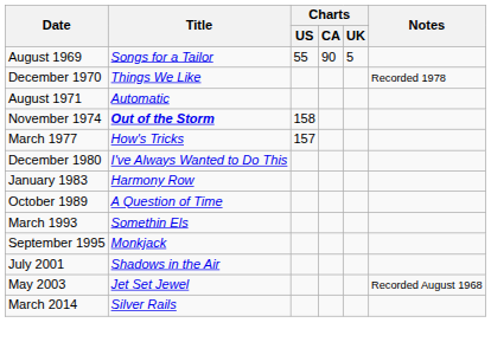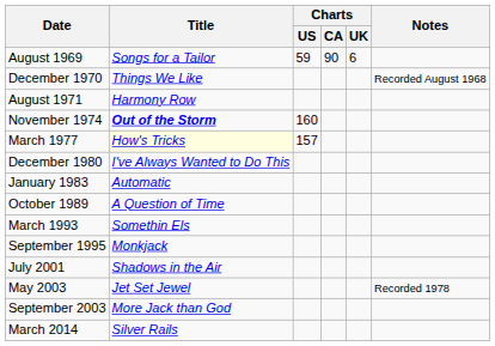August 1969 | Charts / US: 55 -> 59
August 1969 | Charts / UK: 5 -> 6
December 1970 | Notes: Recorded 1978 -> Recorded August 1968
August 1971 | Title: Automatic -> Harmony Row
November 1974 | Charts / US: 158 -> 160
March 1977 | Title: no background -> lightyellow background
January 1983 | Title: Harmony Row -> Automatic
May 2003 | Notes: Recorded August 1968 -> Recorded 1978
+ row: September 2003 | More Jack than God
